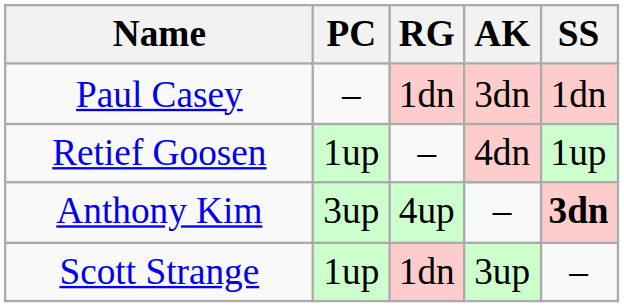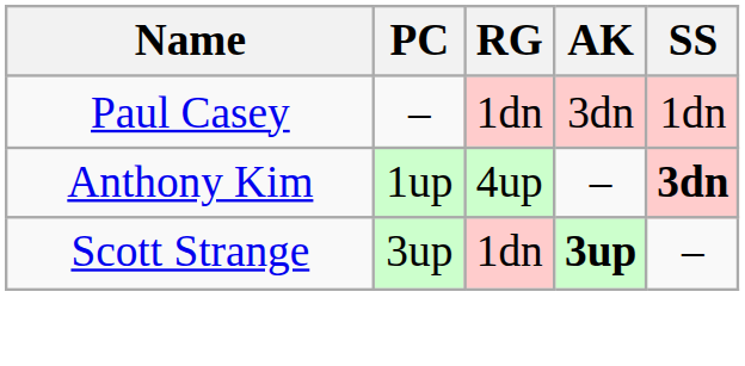- row: Retief Goosen | 1up | – | 4dn | 1up
Anthony Kim | PC: 3up -> 1up
Scott Strange | PC: 1up -> 3up
Scott Strange | AK: normal -> bold
